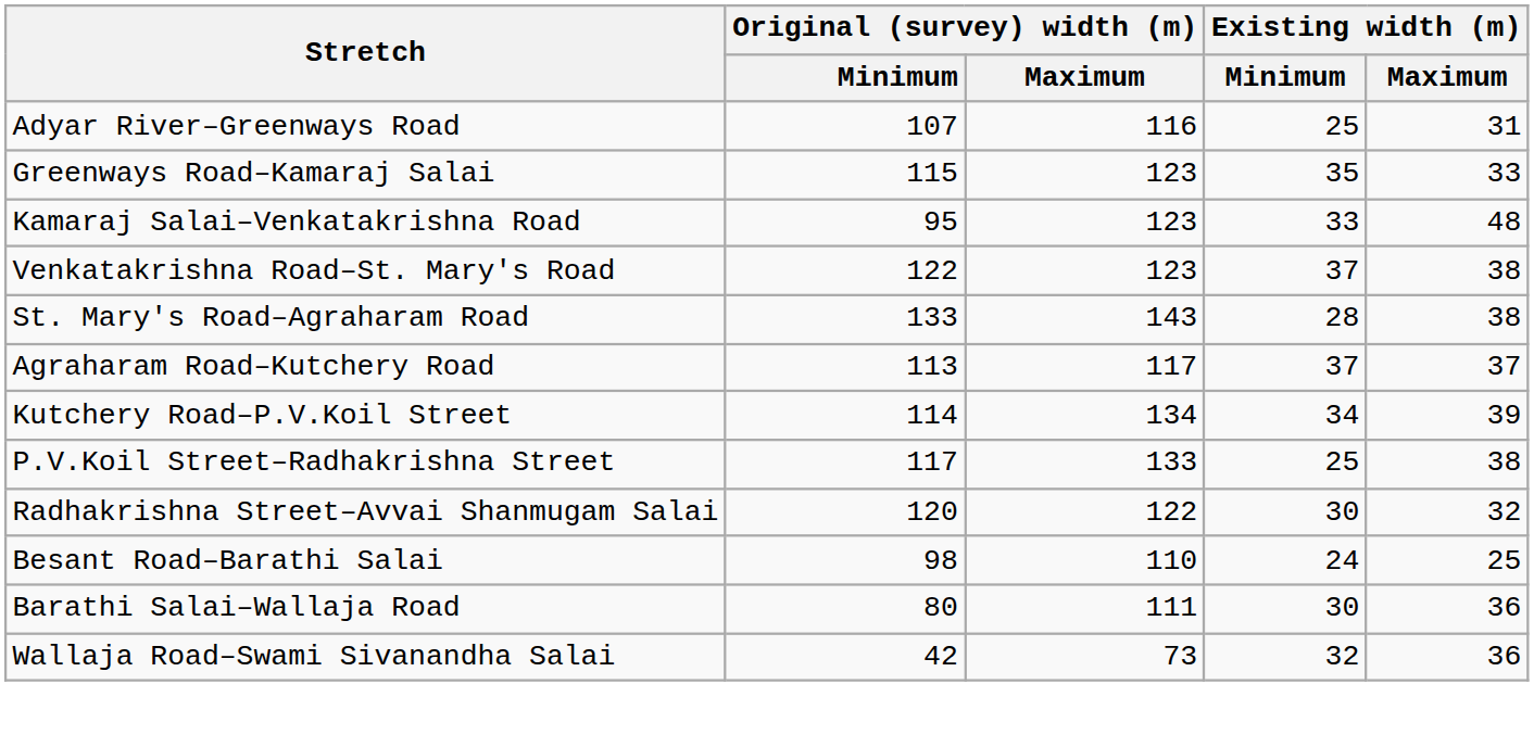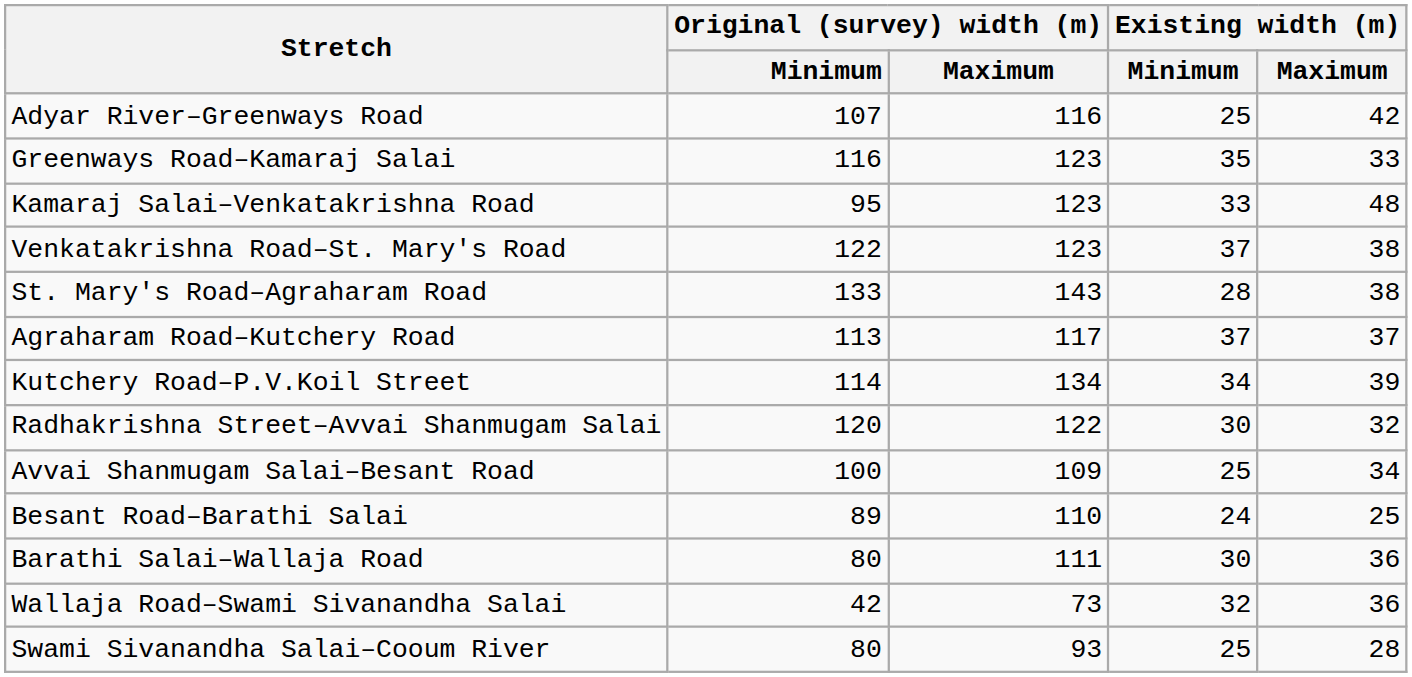Adyar River–Greenways Road | Existing width (m) / Maximum: 31 -> 42
Greenways Road–Kamaraj Salai | Original (survey) width (m) / Minimum: 115 -> 116
- row: P.V.Koil Street–Radhakrishna Street | 117 | 133 | 25 | 38
+ row: Avvai Shanmugam Salai–Besant Road | 100 | 109 | 25 | 34
Besant Road–Barathi Salai | Original (survey) width (m) / Minimum: 98 -> 89
+ row: Swami Sivanandha Salai–Cooum River | 80 | 93 | 25 | 28
